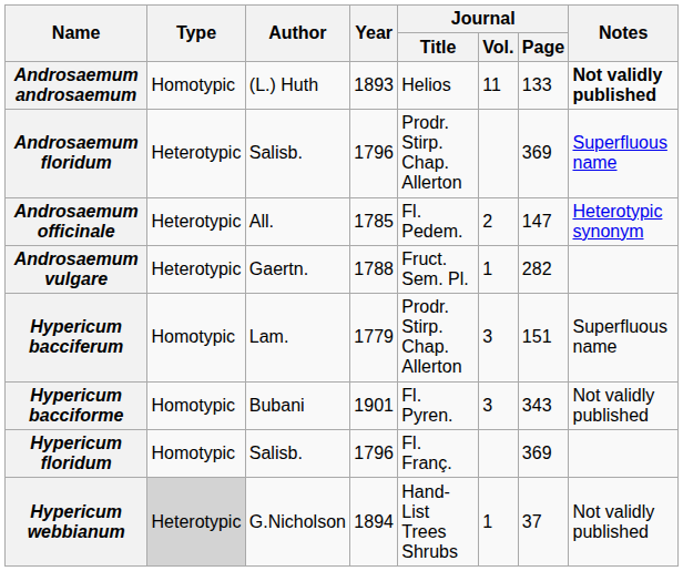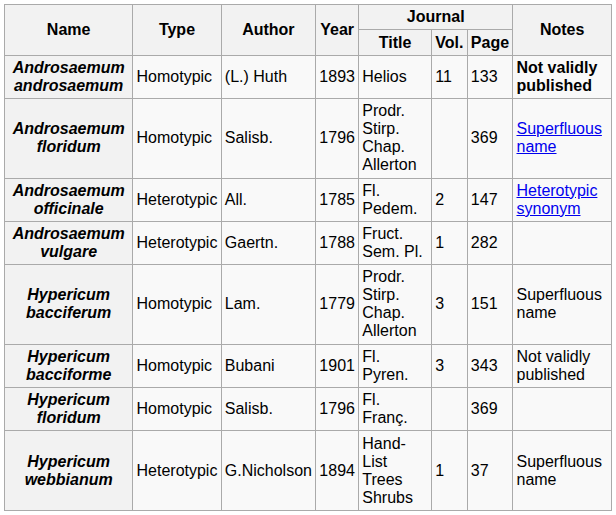Androsaemum floridum | Type: Heterotypic -> Homotypic
Hypericum webbianum | Type: lightgrey background -> no background
Hypericum webbianum | Notes: Not validly published -> Superfluous name
